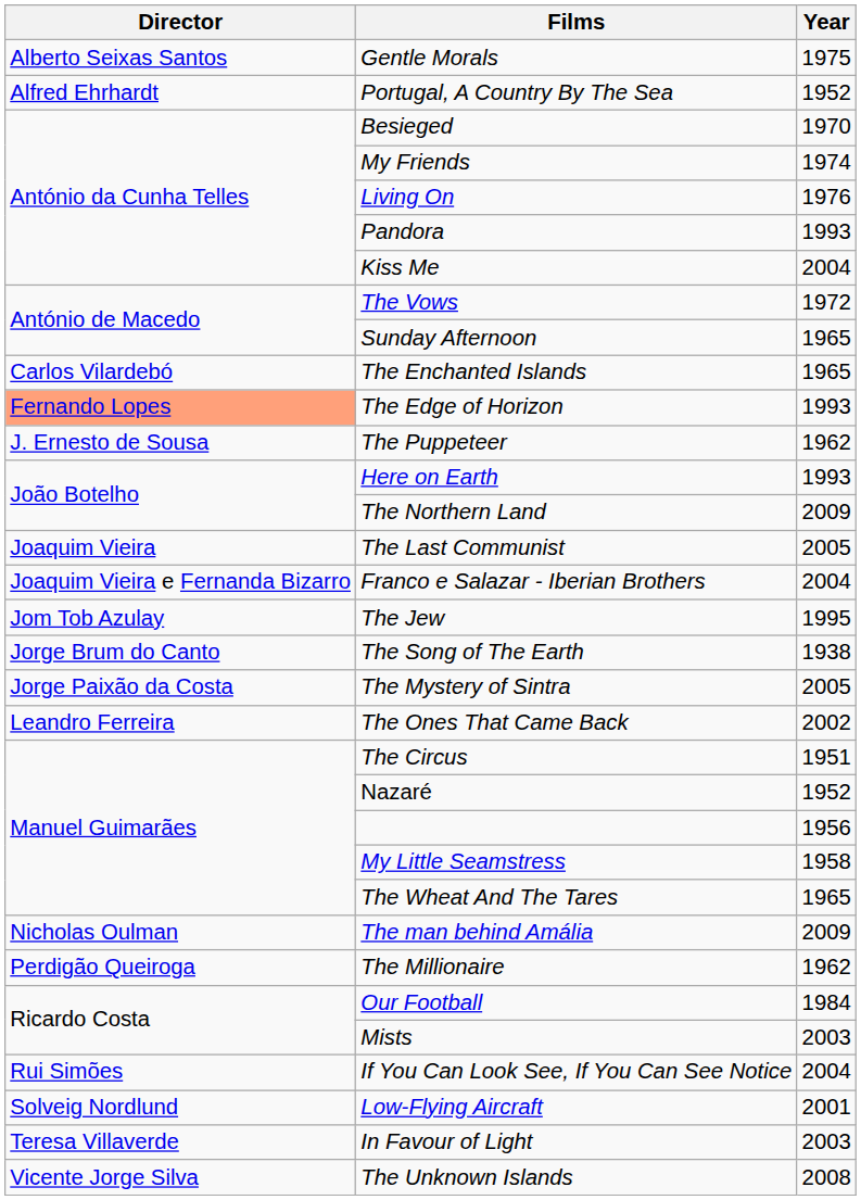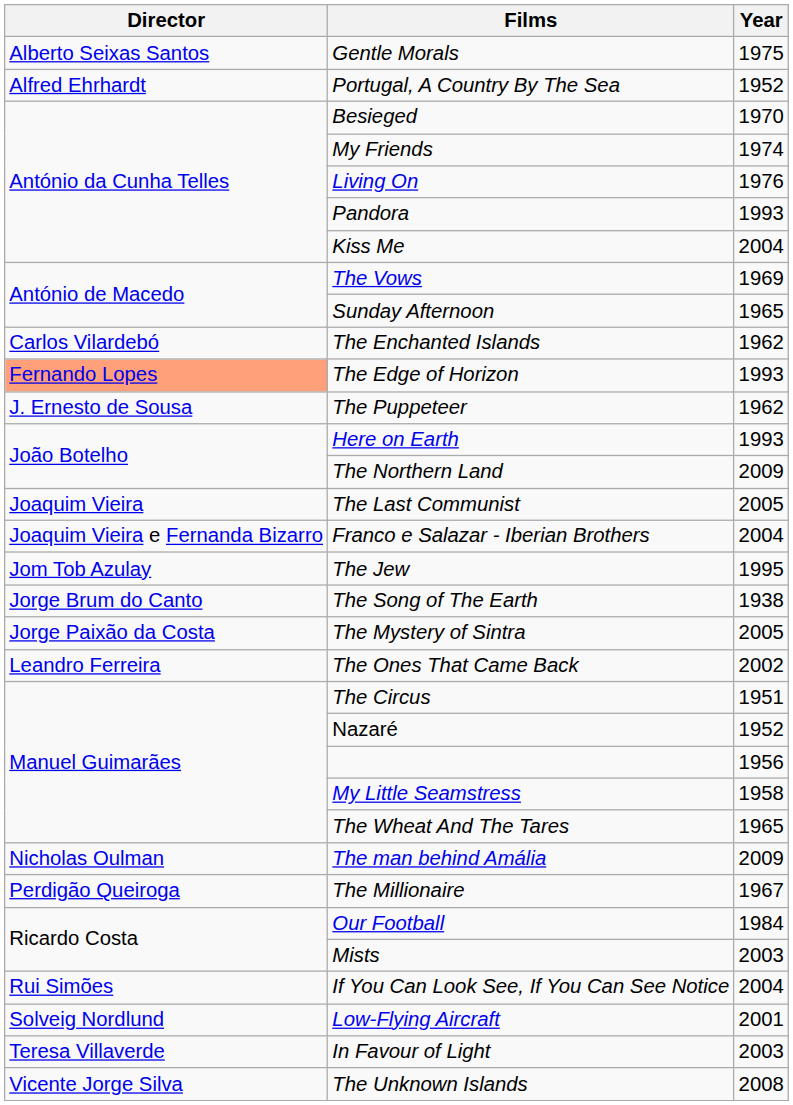The Vows | Year: 1972 -> 1969
The Enchanted Islands | Year: 1965 -> 1962
The Millionaire | Year: 1962 -> 1967
